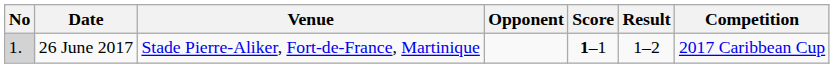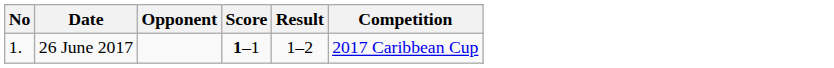- column: Venue | Stade Pierre-Aliker, Fort-de-France, Martinique
26 June 2017 | No: lightgrey background -> no background
